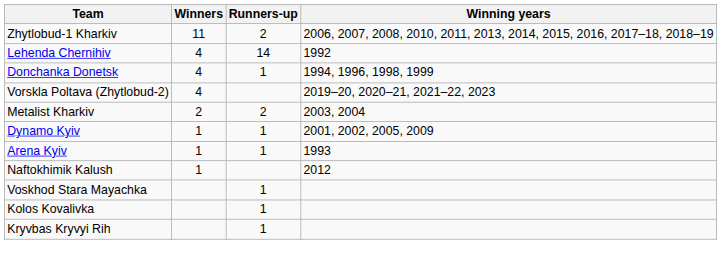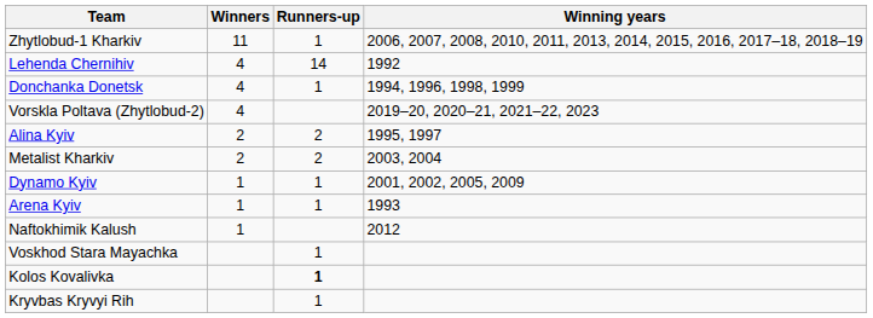Zhytlobud-1 Kharkiv | Runners-up: 2 -> 1
+ row: Alina Kyiv | 2 | 2 | 1995, 1997
Kolos Kovalivka | Runners-up: normal -> bold
